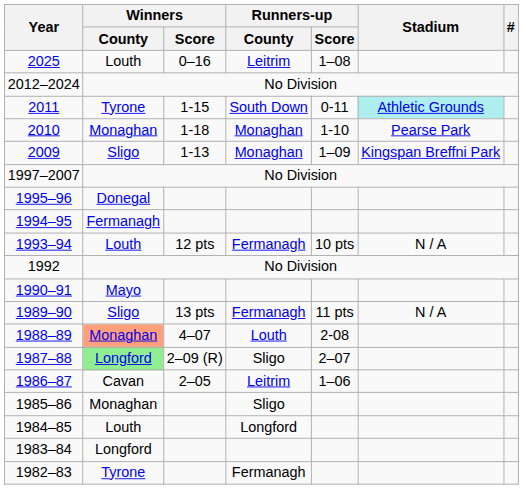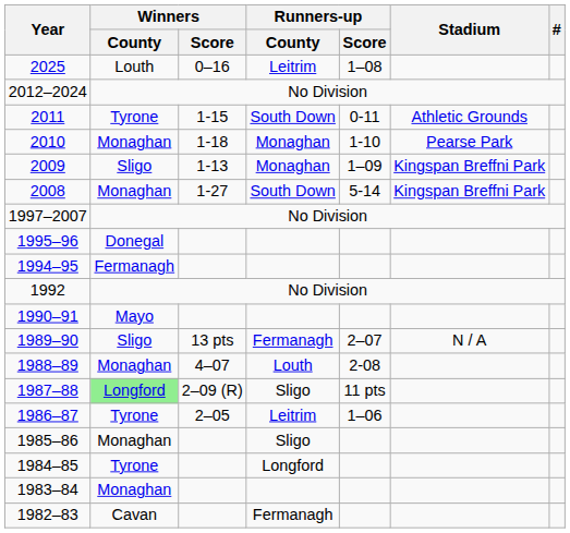2011 | Stadium: paleturquoise background -> no background
+ row: 2008 | Monaghan | 1-27 | South Down | 5-14 | Kingspan Breffni Park
- row: 1993–94 | Louth | 12 pts | Fermanagh | 10 pts | N / A
1989–90 | Runners-up / Score: 11 pts -> 2–07
1988–89 | Winners / County: lightsalmon background -> no background
1987–88 | Runners-up / Score: 2–07 -> 11 pts
1986–87 | Winners / County: Cavan -> Tyrone
1984–85 | Winners / County: Louth -> Tyrone
1983–84 | Winners / County: Longford -> Monaghan
1982–83 | Winners / County: Tyrone -> Cavan
